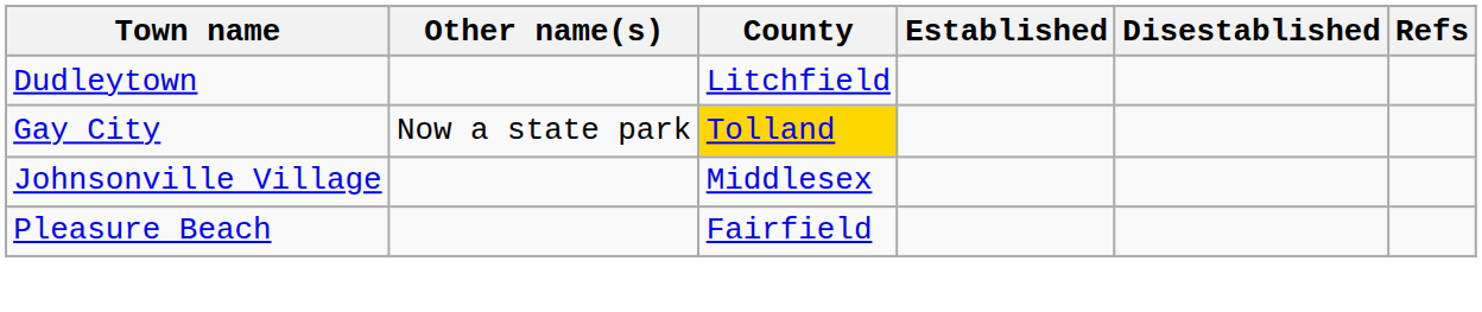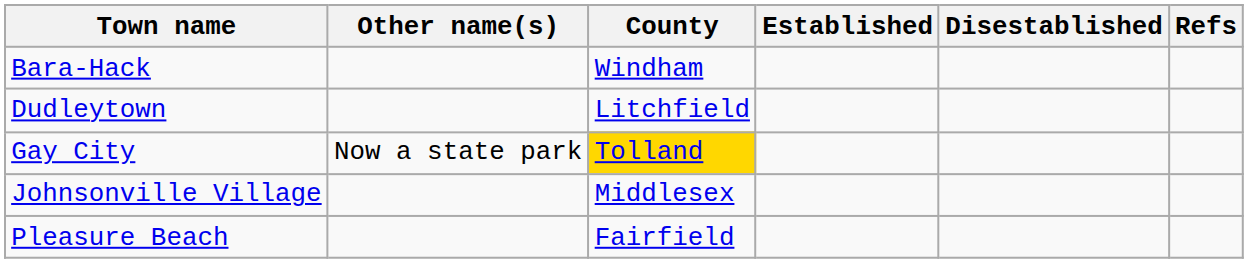+ row: Bara-Hack | Windham
